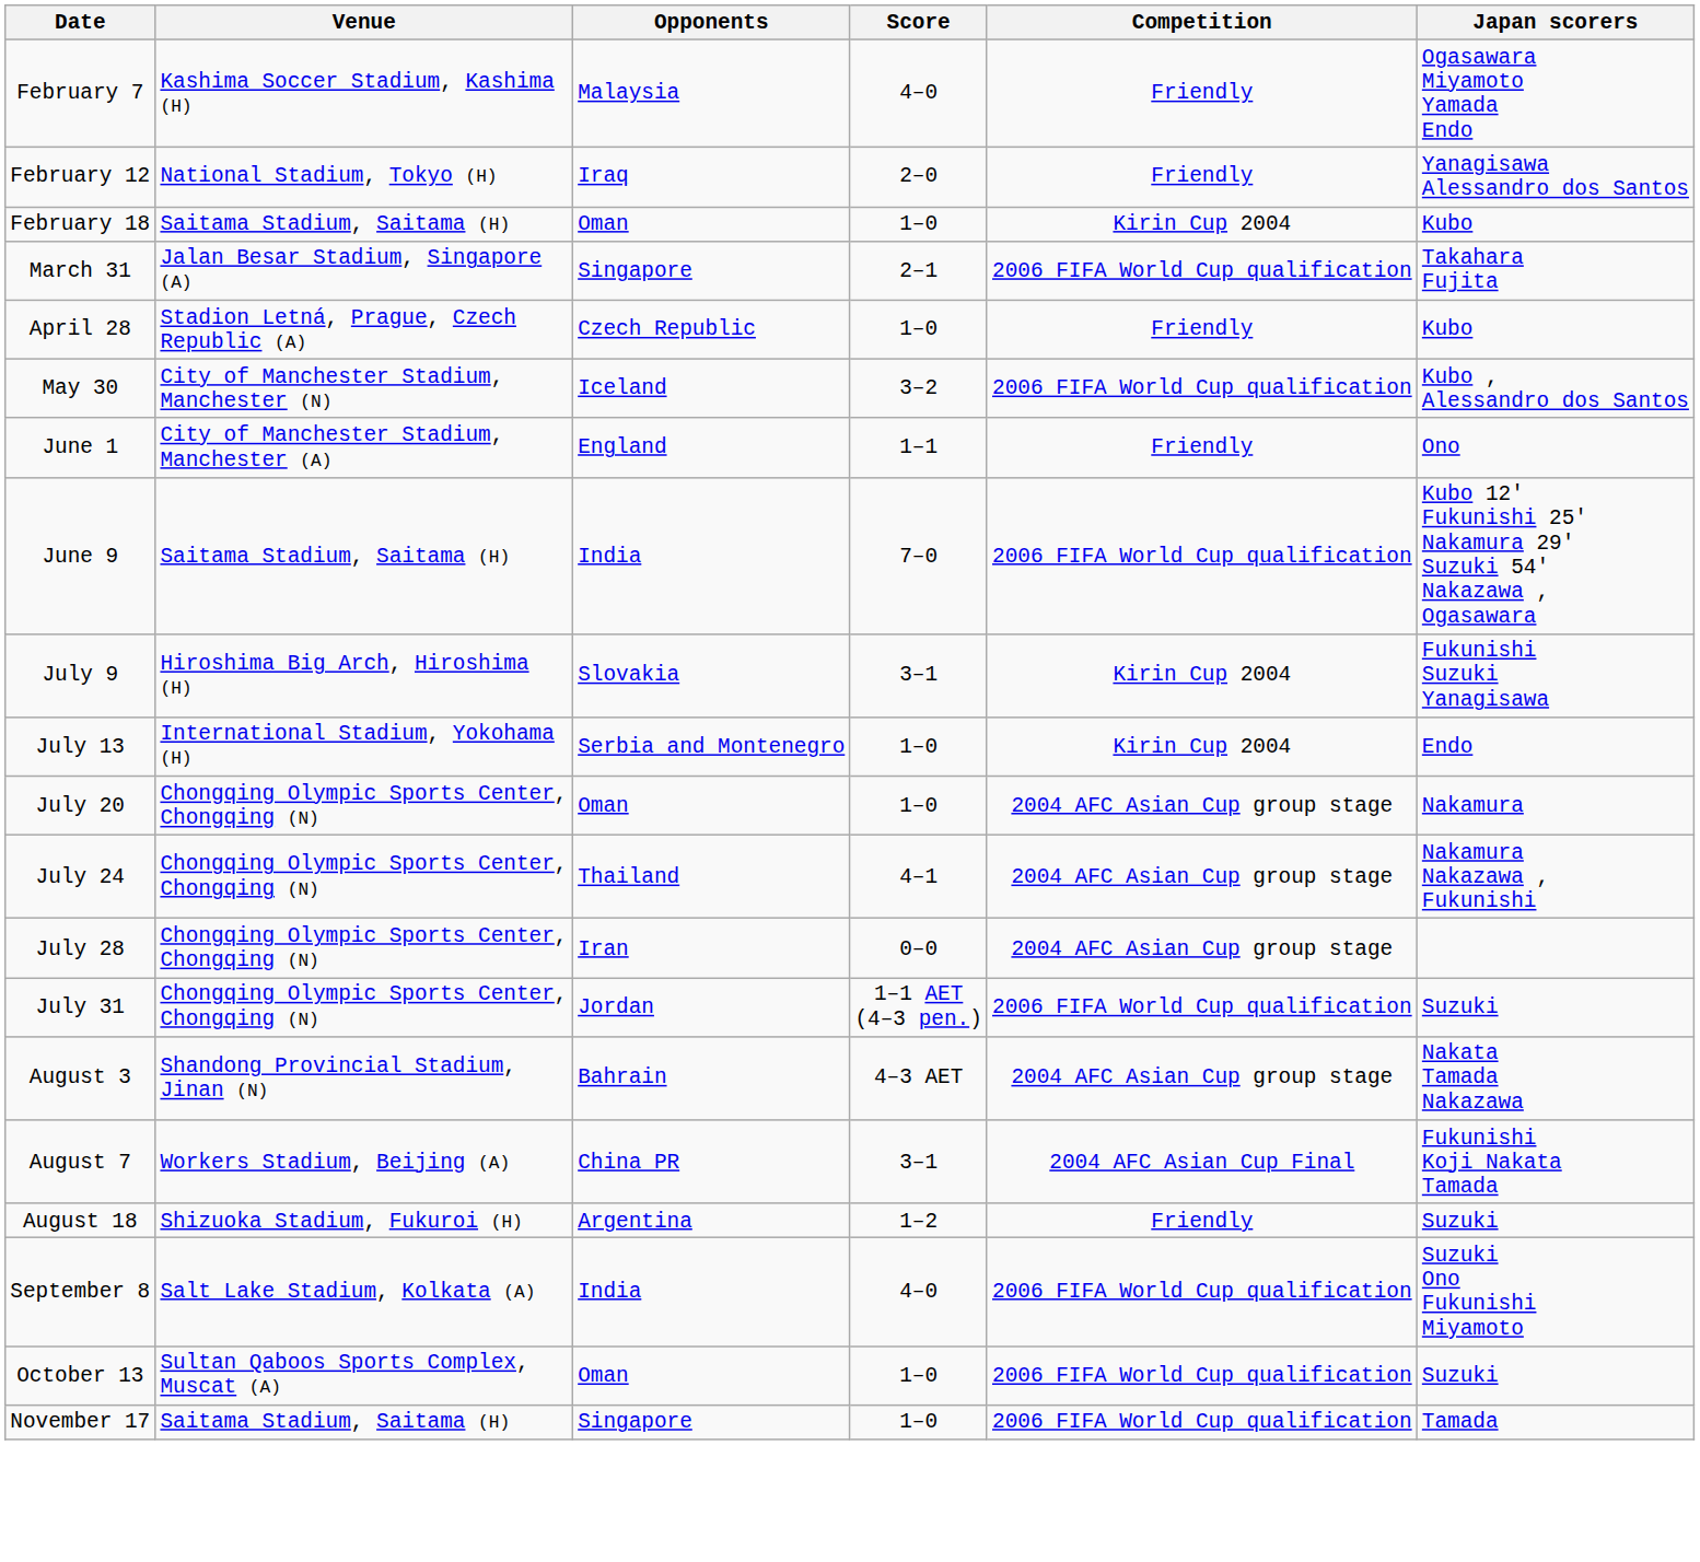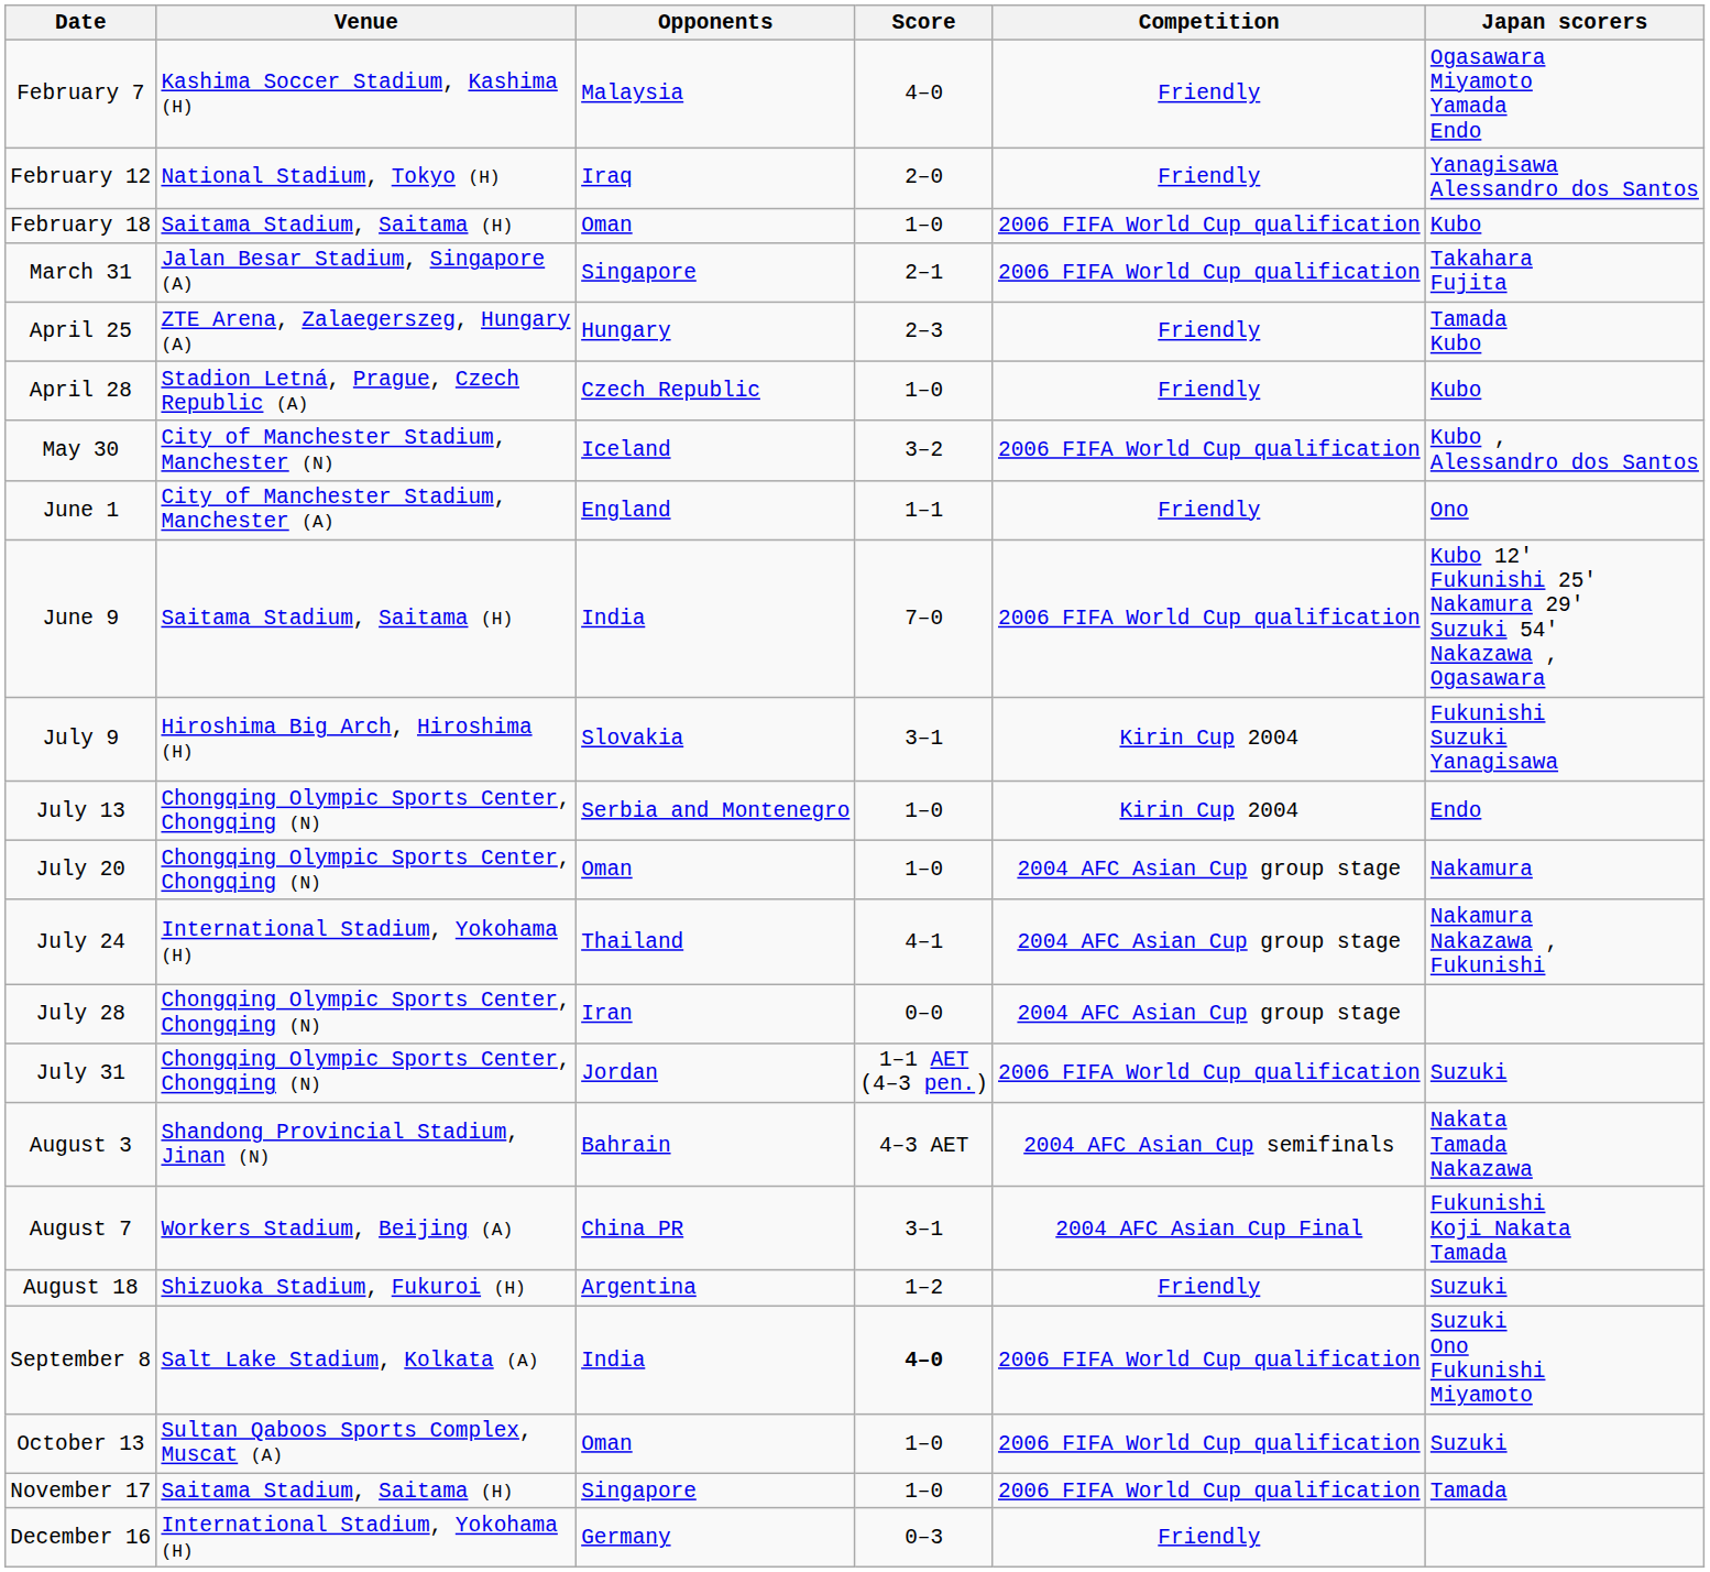February 18 | Competition: Kirin Cup 2004 -> 2006 FIFA World Cup qualification
+ row: April 25 | ZTE Arena, Zalaegerszeg, Hungary (A) | Hungary | 2–3 | Friendly | Tamada Kubo
July 13 | Venue: International Stadium, Yokohama (H) -> Chongqing Olympic Sports Center, Chongqing (N)
July 24 | Venue: Chongqing Olympic Sports Center, Chongqing (N) -> International Stadium, Yokohama (H)
August 3 | Competition: 2004 AFC Asian Cup group stage -> 2004 AFC Asian Cup semifinals
September 8 | Score: normal -> bold
+ row: December 16 | International Stadium, Yokohama (H) | Germany | 0–3 | Friendly
